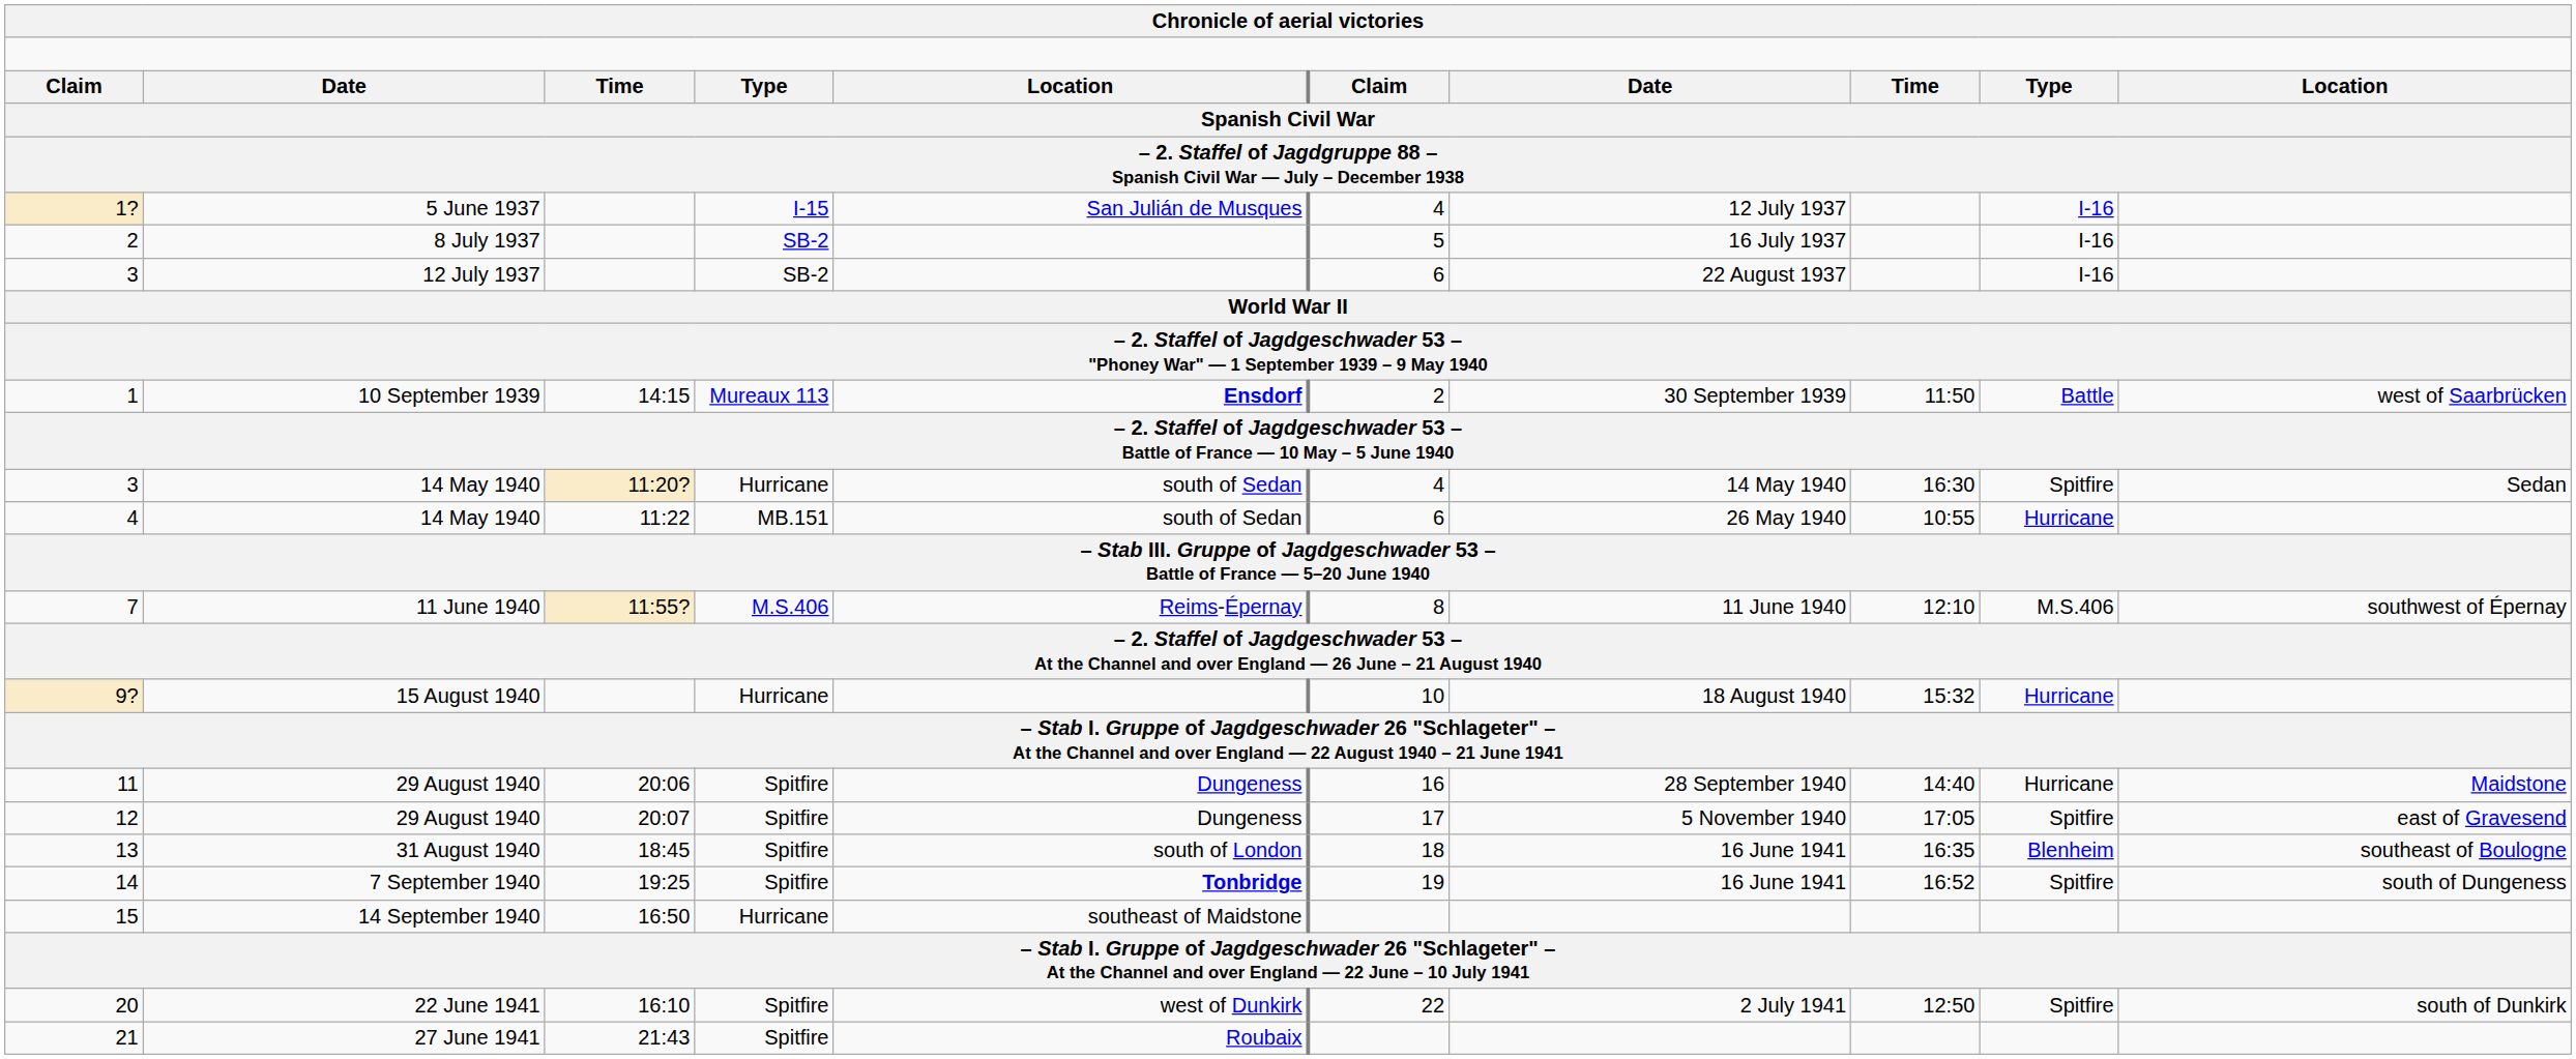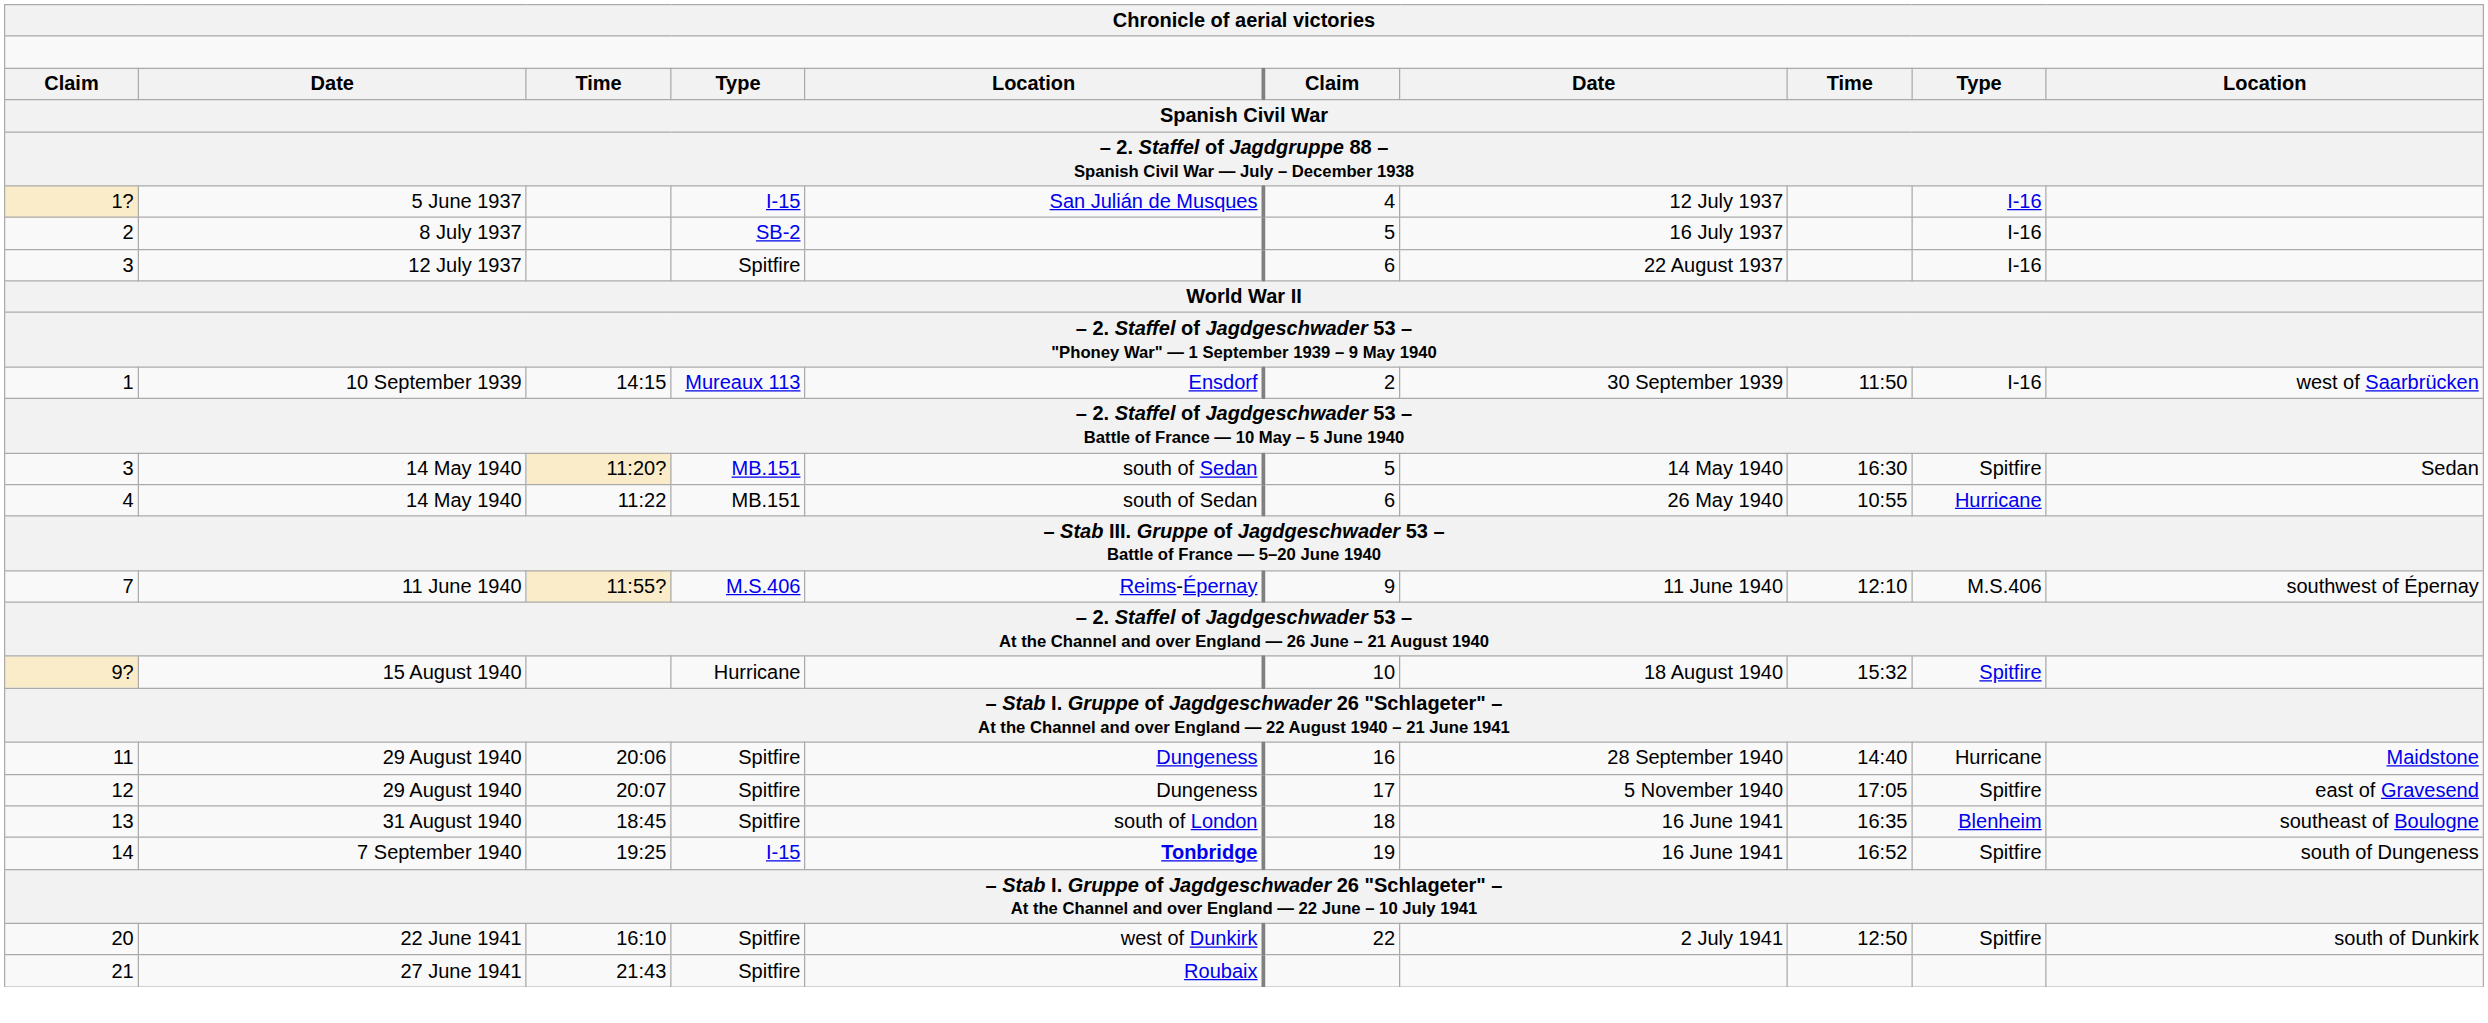3 / 12 July 1937 | column 4: SB-2 -> Spitfire
1 | column 5: bold -> normal
1 | column 9: Battle -> I-16
3 / 14 May 1940 | column 4: Hurricane -> MB.151
3 / 14 May 1940 | column 6: 4 -> 5
7 | column 6: 8 -> 9
9? | column 9: Hurricane -> Spitfire
14 | column 4: Spitfire -> I-15
- row: 15 | 14 September 1940 | 16:50 | Hurricane | southeast of Maidstone
